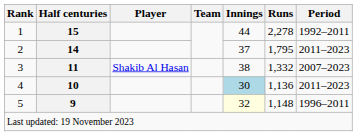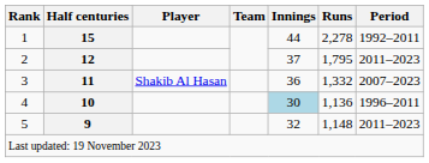2 | Half centuries: 14 -> 12
3 | Innings: 38 -> 36
4 | Period: 2011–2023 -> 1996–2011
5 | Innings: lightyellow background -> no background
5 | Period: 1996–2011 -> 2011–2023
